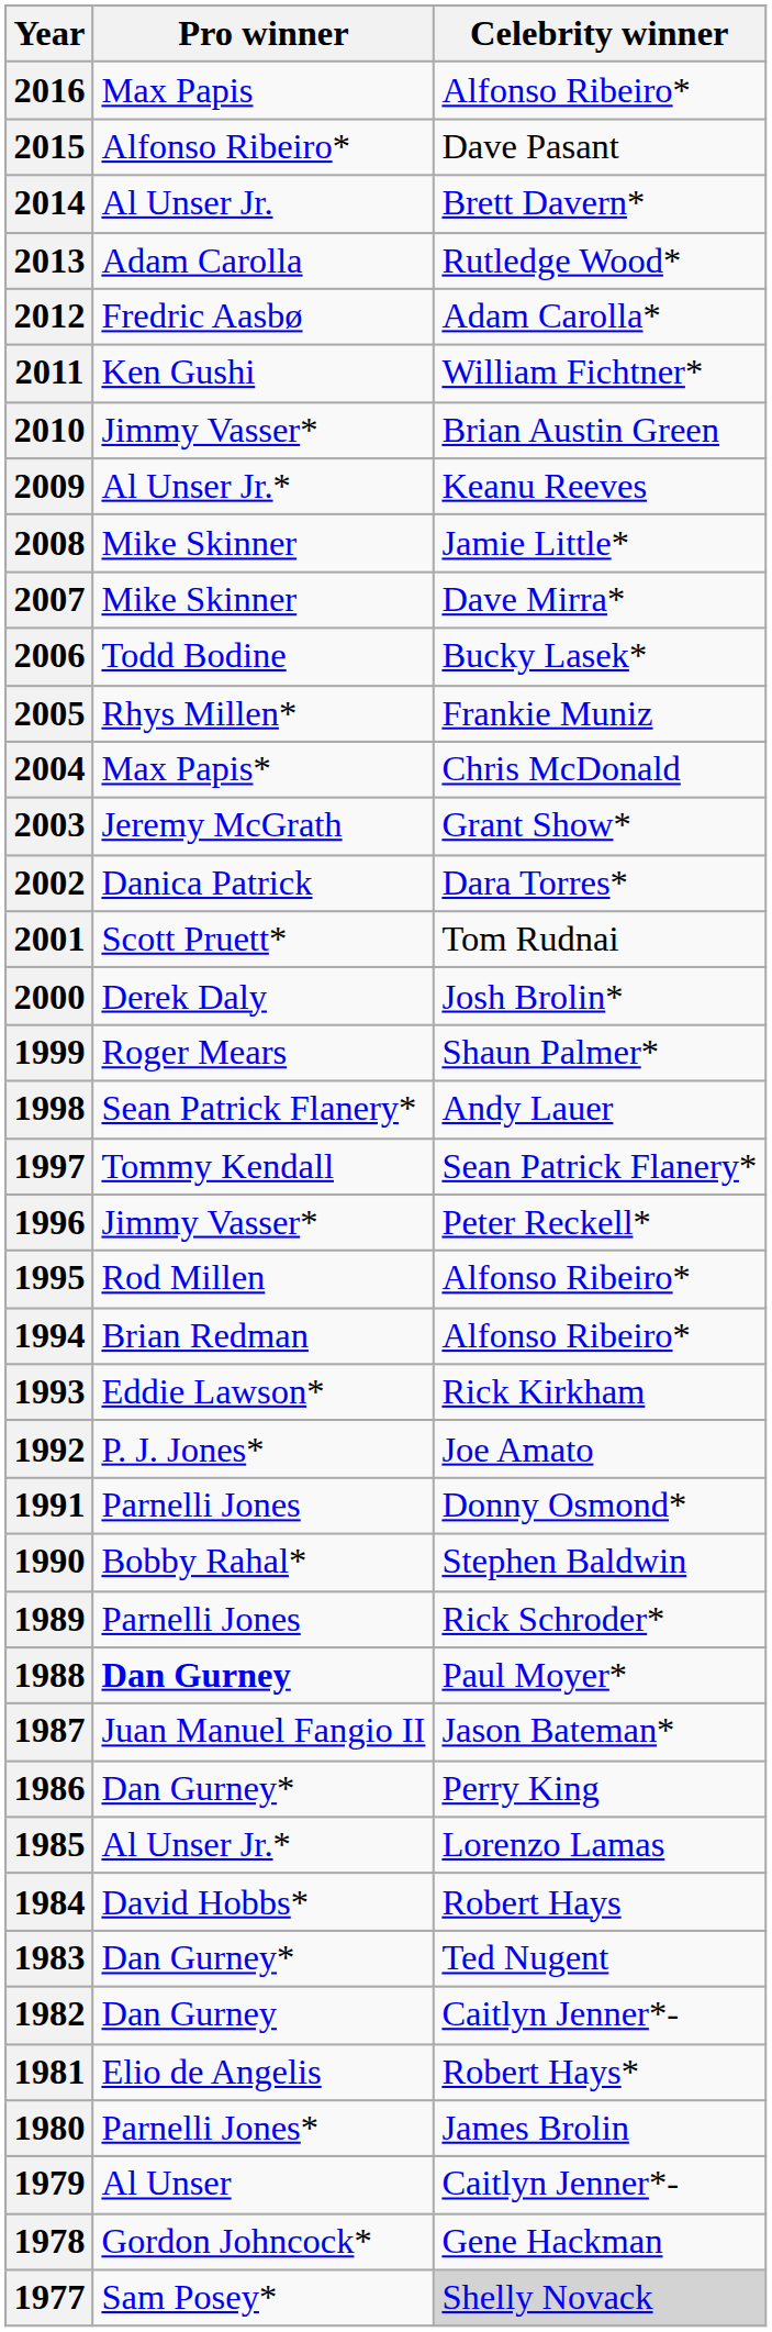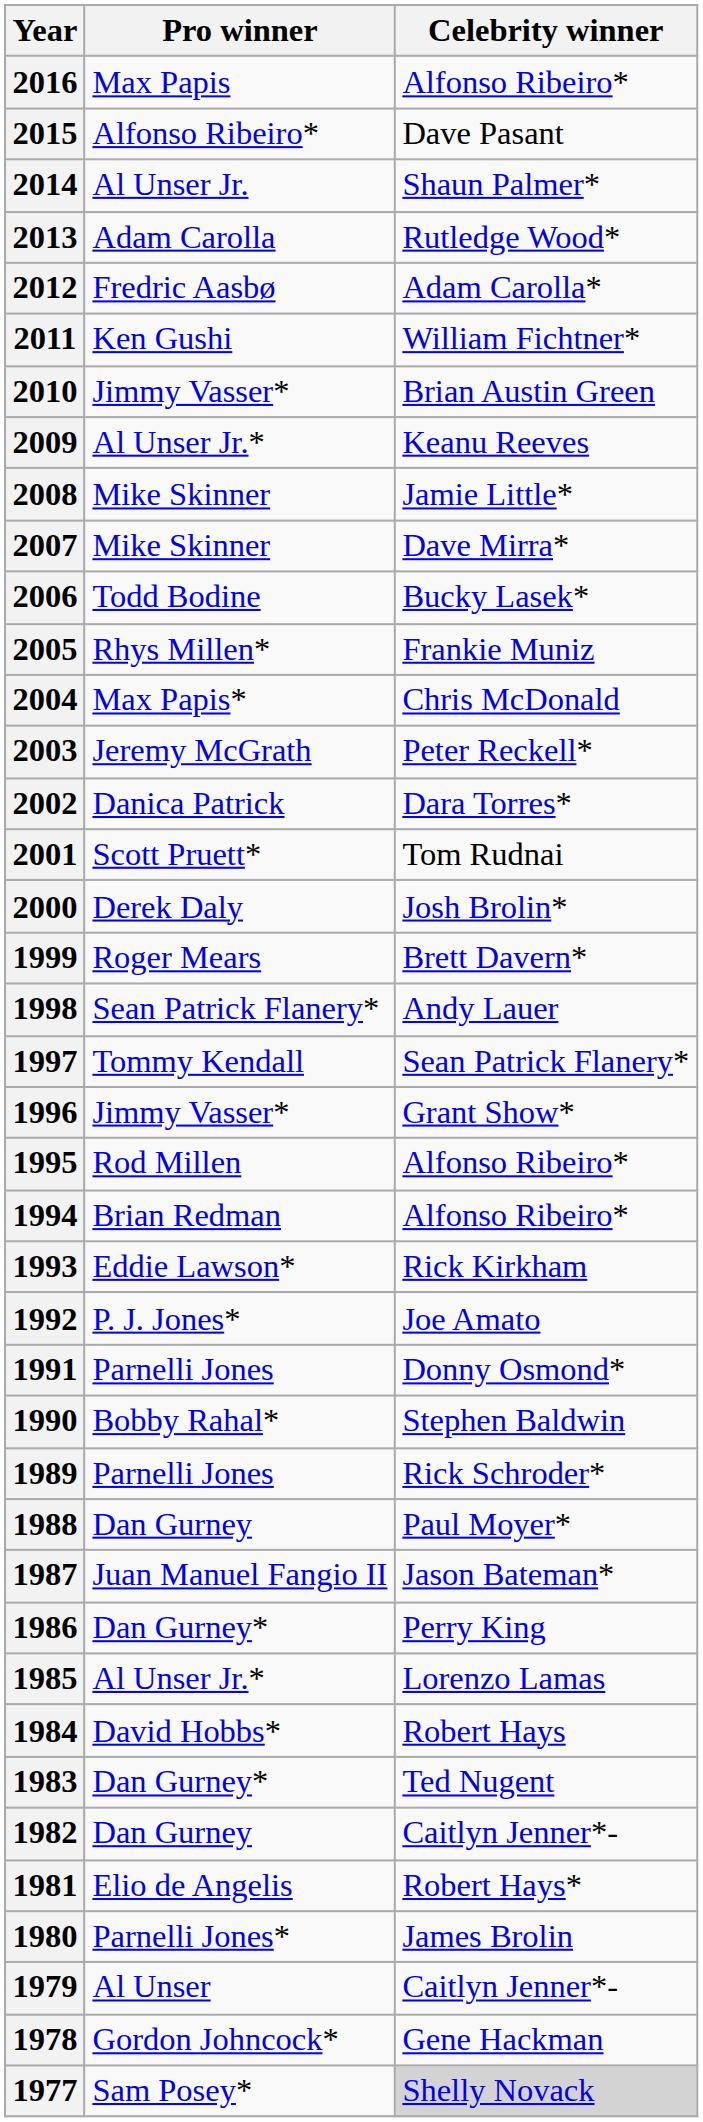2014 | Celebrity winner: Brett Davern* -> Shaun Palmer*
2003 | Celebrity winner: Grant Show* -> Peter Reckell*
1999 | Celebrity winner: Shaun Palmer* -> Brett Davern*
1996 | Celebrity winner: Peter Reckell* -> Grant Show*
1988 | Pro winner: bold -> normal
